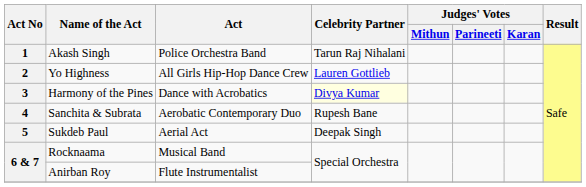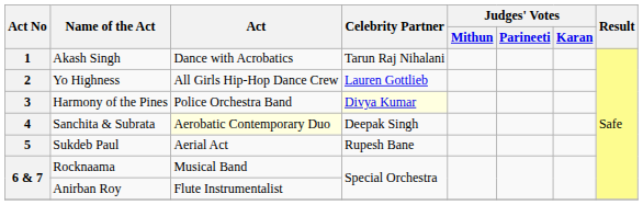Akash Singh | Act: Police Orchestra Band -> Dance with Acrobatics
Harmony of the Pines | Act: Dance with Acrobatics -> Police Orchestra Band
Sanchita & Subrata | Act: no background -> lightyellow background
Sanchita & Subrata | Celebrity Partner: Rupesh Bane -> Deepak Singh
Sukdeb Paul | Celebrity Partner: Deepak Singh -> Rupesh Bane
